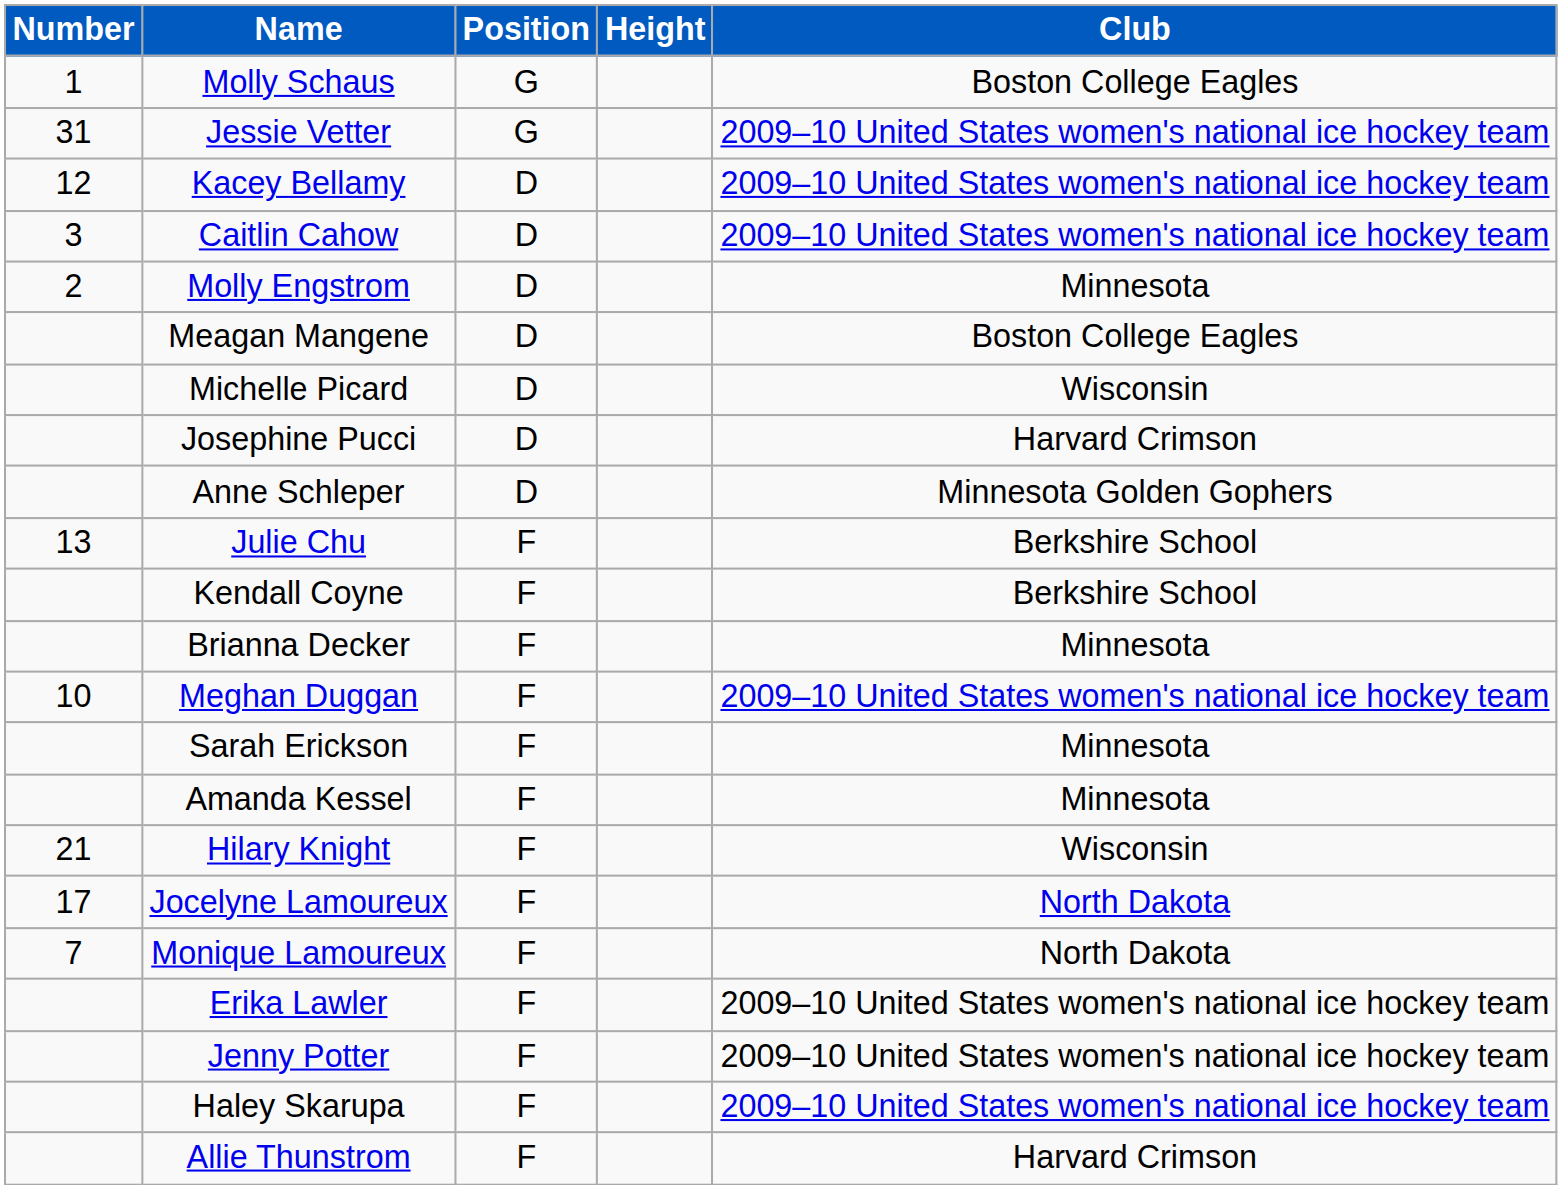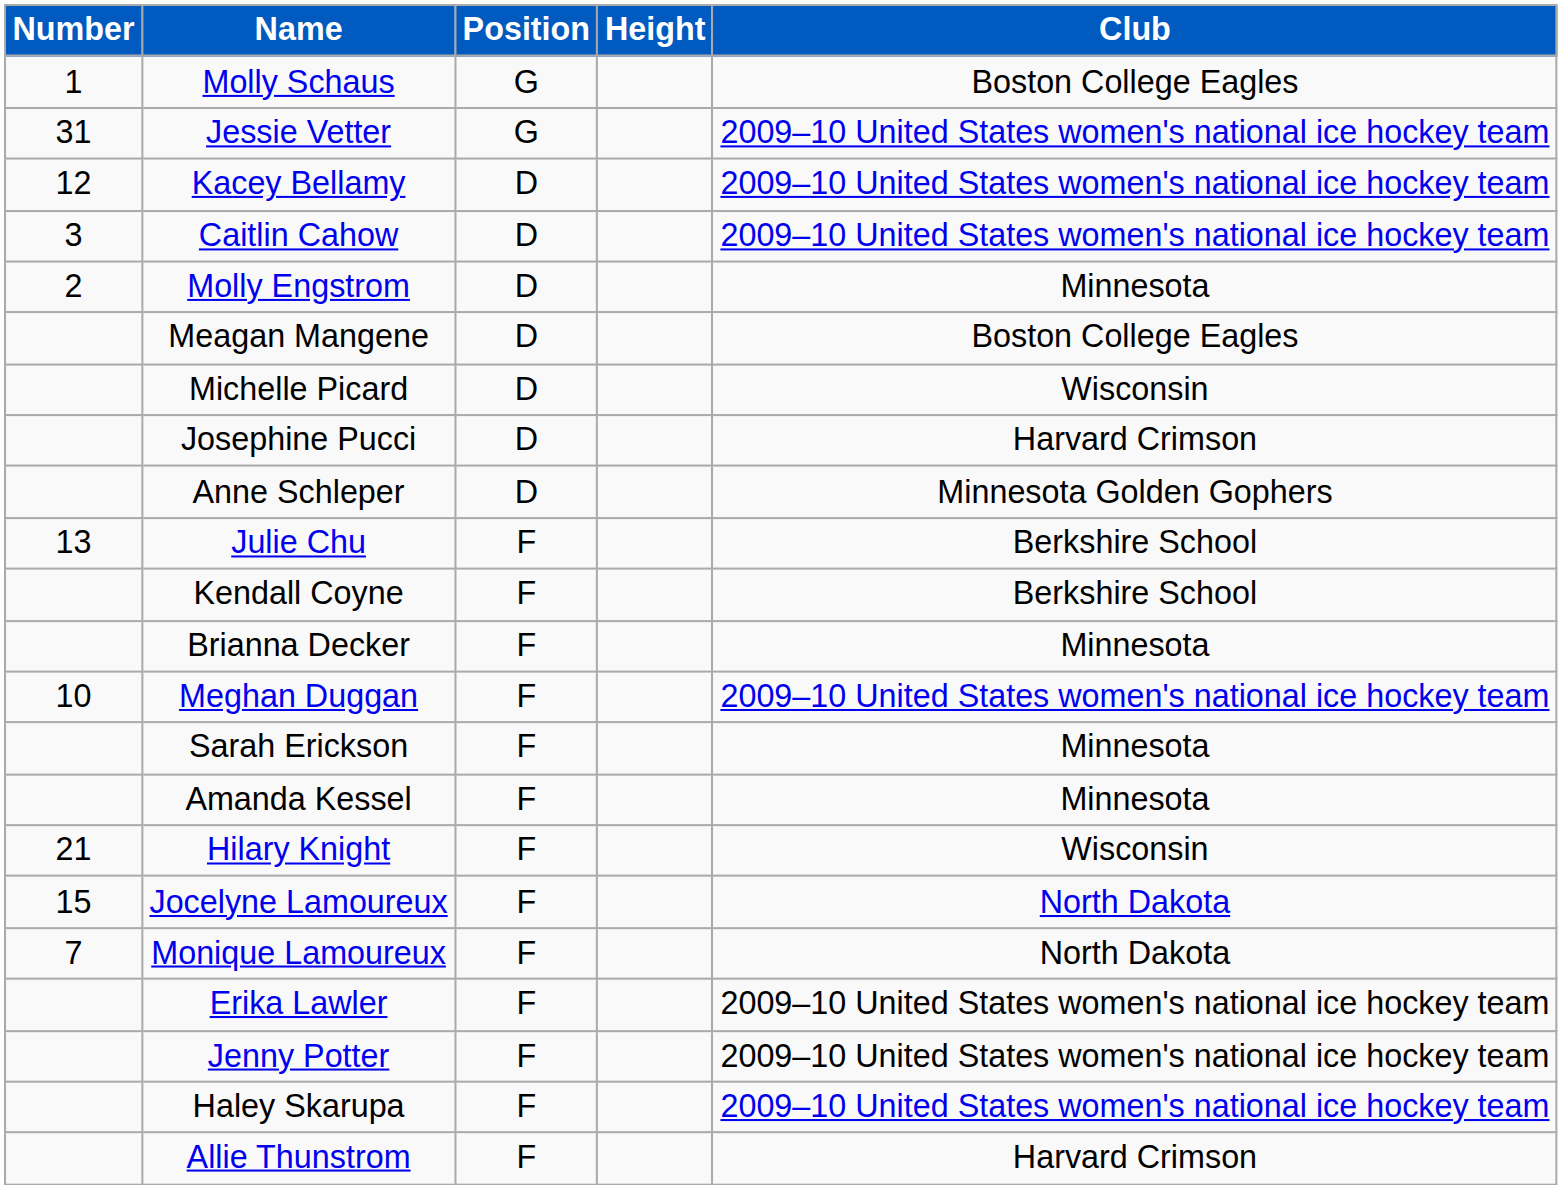Jocelyne Lamoureux | Number: 17 -> 15
